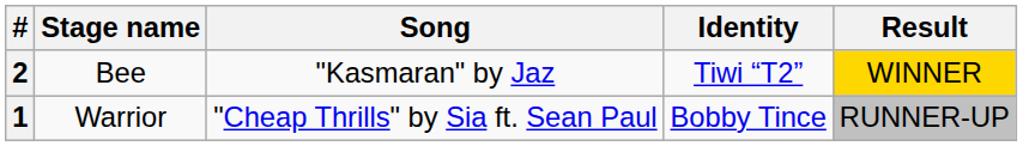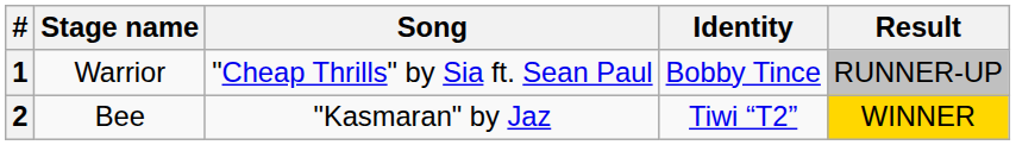rows swapped: 1 <-> 2
